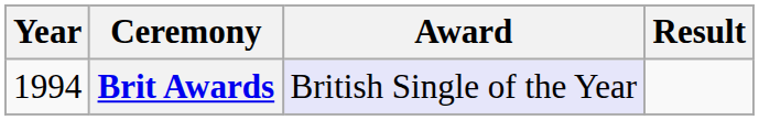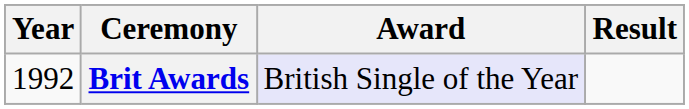Brit Awards | Year: 1994 -> 1992
